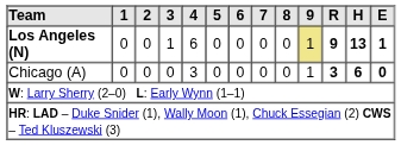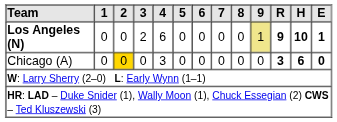Los Angeles (N) | 3: 1 -> 2
Los Angeles (N) | H: 13 -> 10
Chicago (A) | 2: no background -> gold background
Chicago (A) | 9: 1 -> 0
